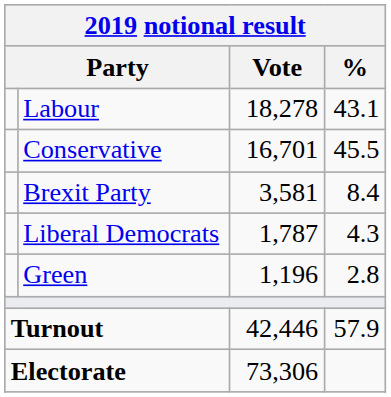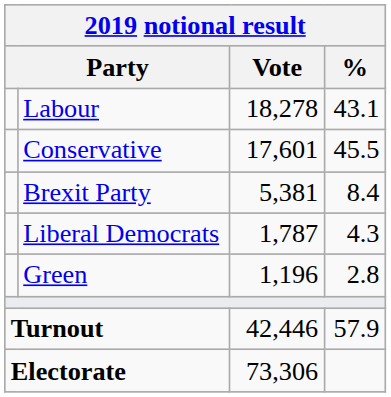Conservative | Vote: 16,701 -> 17,601
Brexit Party | Vote: 3,581 -> 5,381
